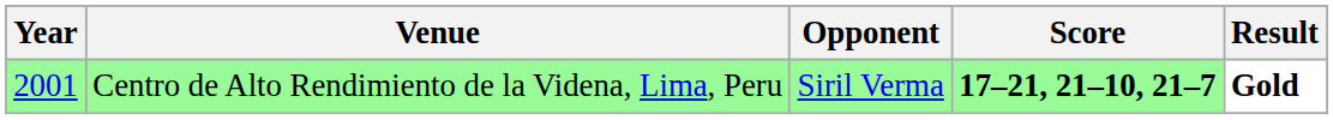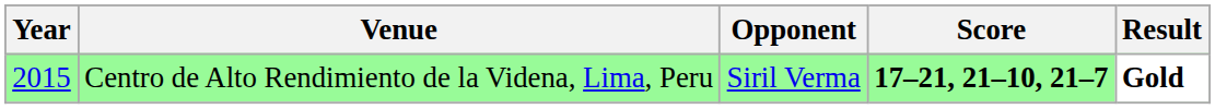Centro de Alto Rendimiento de la Videna, Lima, Peru | Year: 2001 -> 2015
